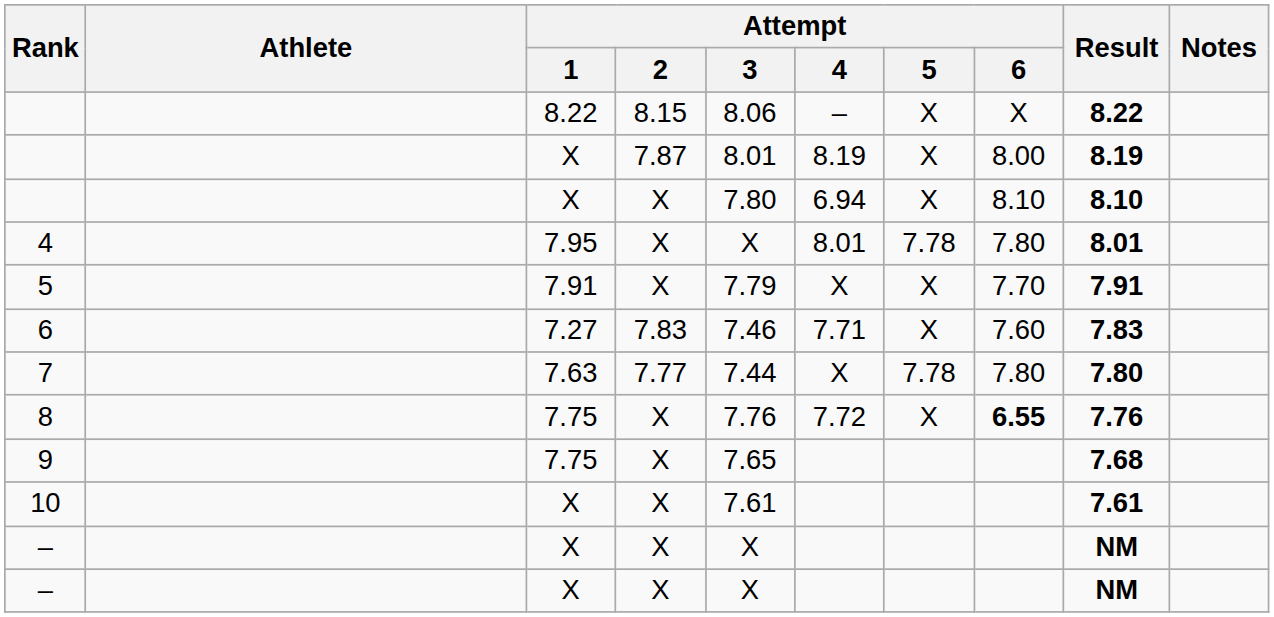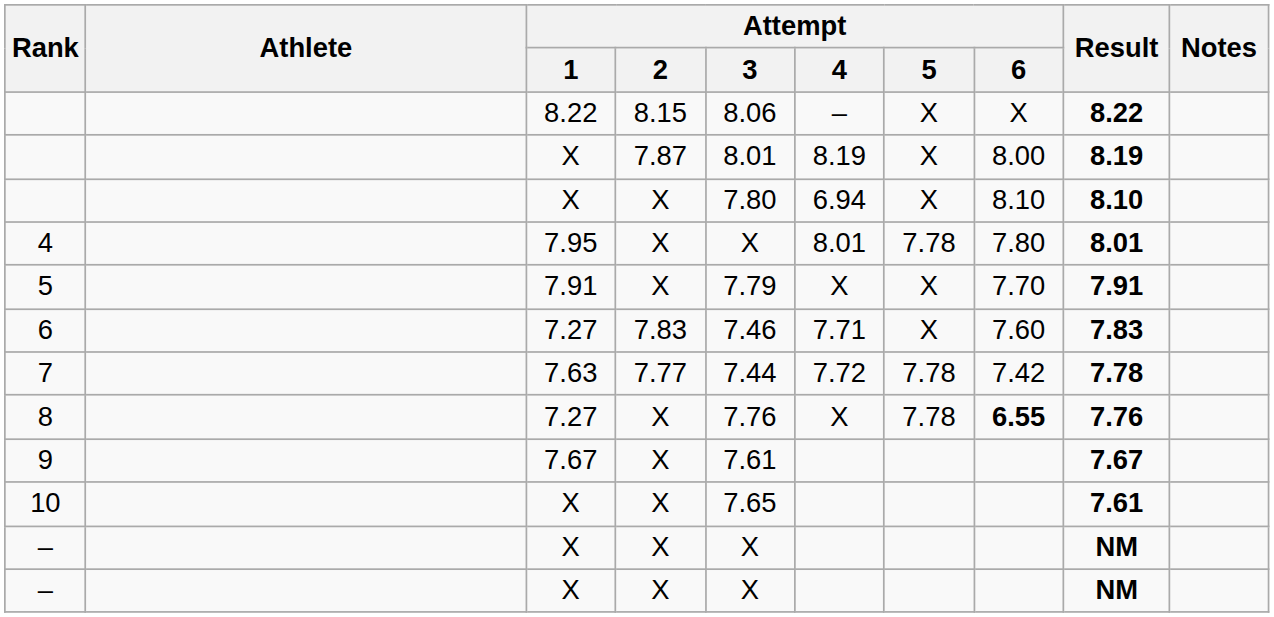7 | Attempt / 4: X -> 7.72
7 | Attempt / 6: 7.80 -> 7.42
7 | Result: 7.80 -> 7.78
8 | Attempt / 1: 7.75 -> 7.27
8 | Attempt / 4: 7.72 -> X
8 | Attempt / 5: X -> 7.78
9 | Attempt / 1: 7.75 -> 7.67
9 | Attempt / 3: 7.65 -> 7.61
9 | Result: 7.68 -> 7.67
10 | Attempt / 3: 7.61 -> 7.65
